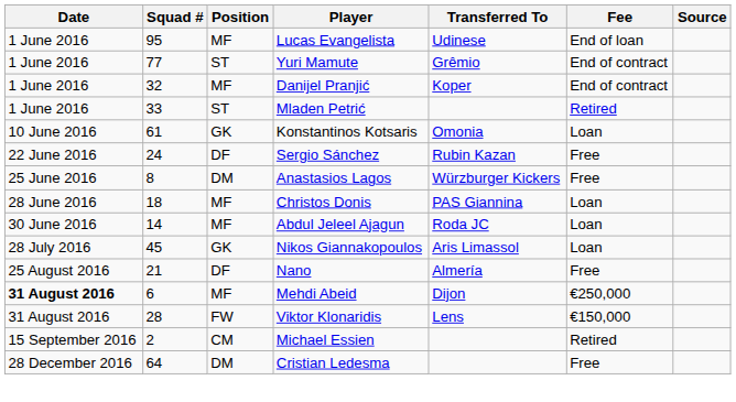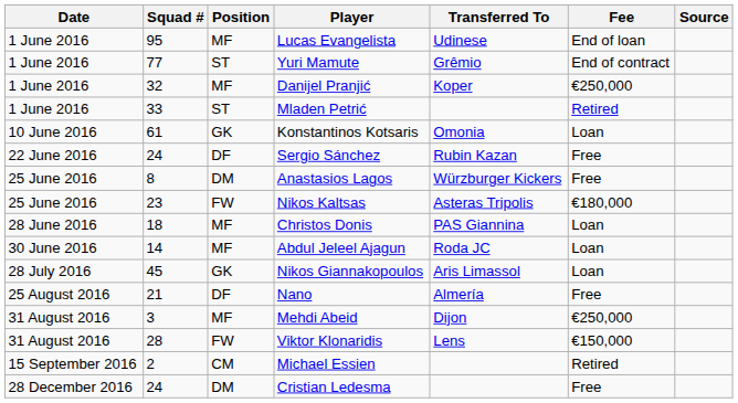Danijel Pranjić | Fee: End of contract -> €250,000
+ row: 25 June 2016 | 23 | FW | Nikos Kaltsas | Asteras Tripolis | €180,000
Mehdi Abeid | Date: bold -> normal
Mehdi Abeid | Squad #: 6 -> 3
Cristian Ledesma | Squad #: 64 -> 24
